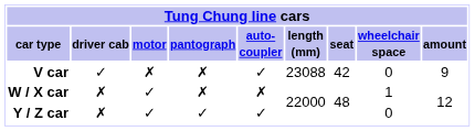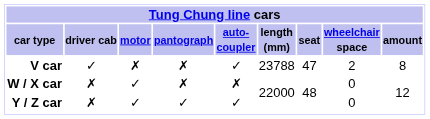V car | length (mm): 23088 -> 23788
V car | seat: 42 -> 47
V car | wheelchair space: 0 -> 2
V car | amount: 9 -> 8
W / X car | wheelchair space: 1 -> 0
